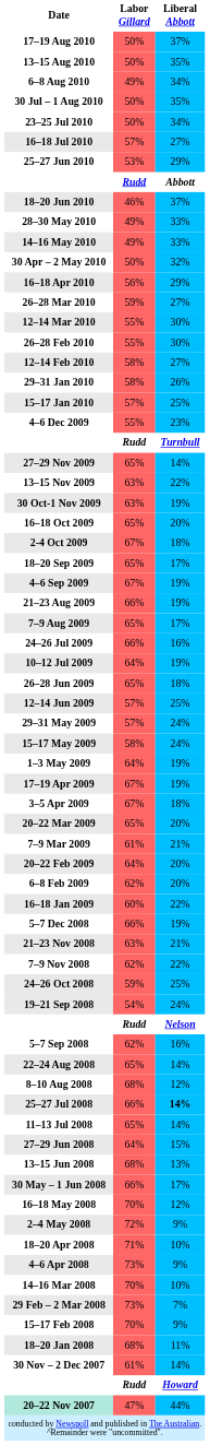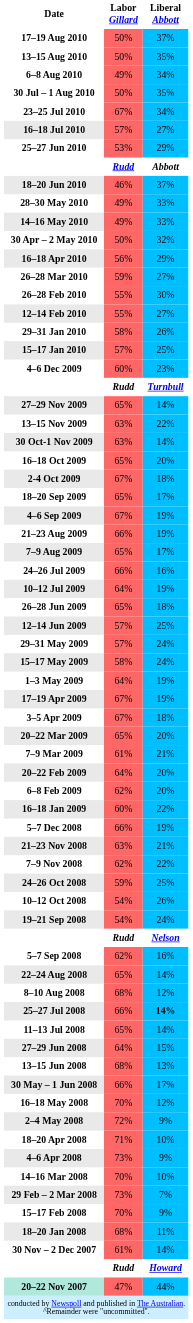23–25 Jul 2010 | Labor Gillard: 50% -> 67%
- row: 12–14 Mar 2010 | 55% | 30%
12–14 Feb 2010 | Labor Gillard: 58% -> 55%
4–6 Dec 2009 | Labor Gillard: 55% -> 60%
30 Oct-1 Nov 2009 | Liberal Abbott: 19% -> 14%
+ row: 10–12 Oct 2008 | 54% | 26%
